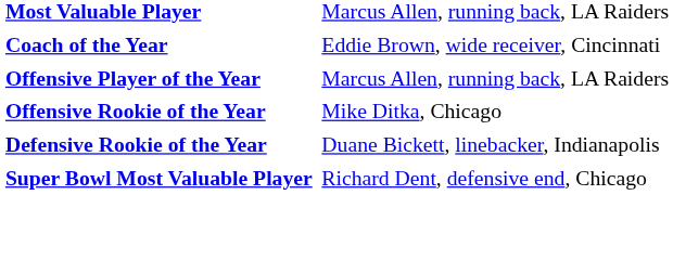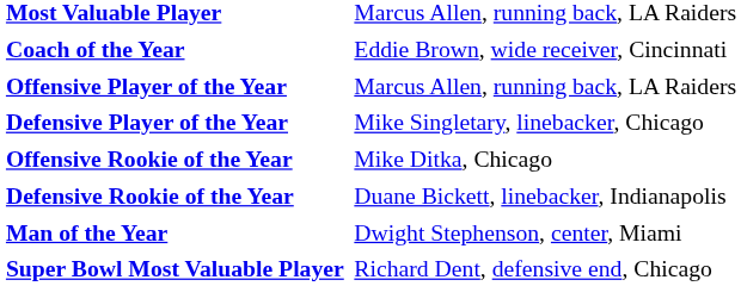+ row: Defensive Player of the Year | Mike Singletary, linebacker, Chicago
+ row: Man of the Year | Dwight Stephenson, center, Miami
